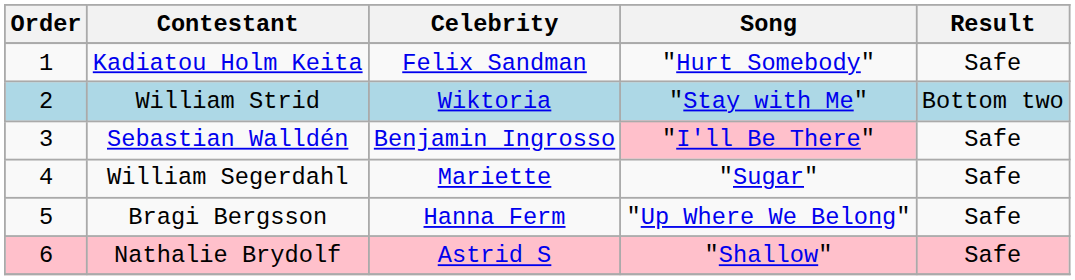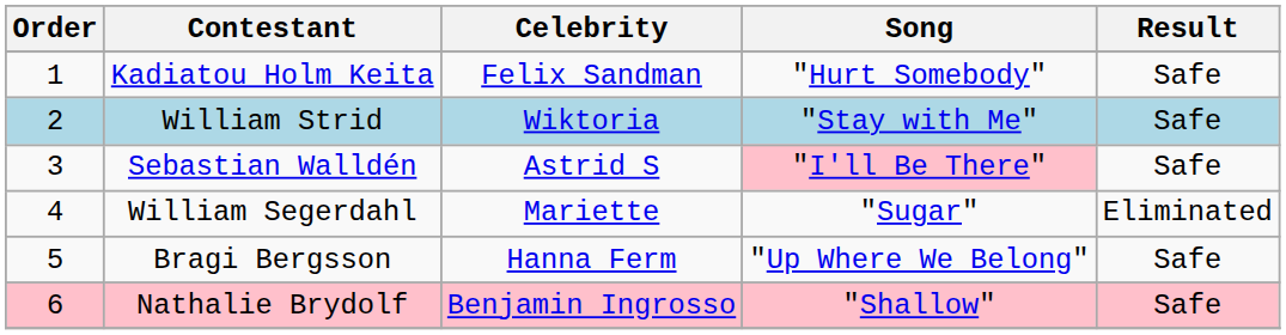William Strid | Result: Bottom two -> Safe
Sebastian Walldén | Celebrity: Benjamin Ingrosso -> Astrid S
William Segerdahl | Result: Safe -> Eliminated
Nathalie Brydolf | Celebrity: Astrid S -> Benjamin Ingrosso
